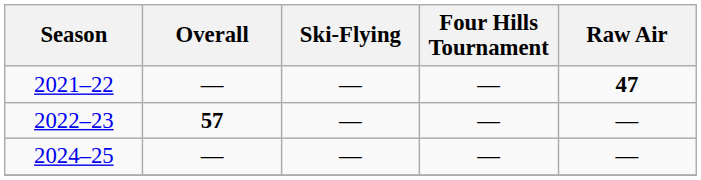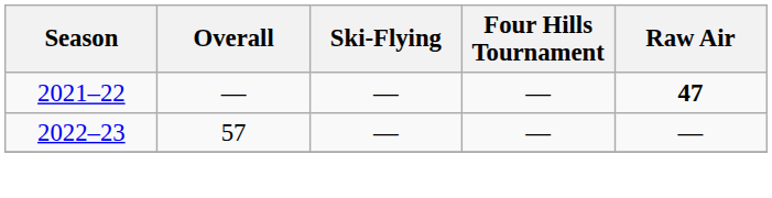2022–23 | Overall: bold -> normal
- row: 2024–25 | — | — | — | —
